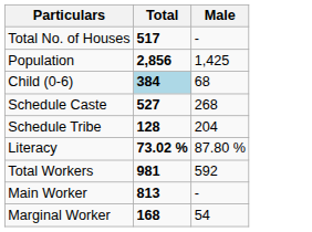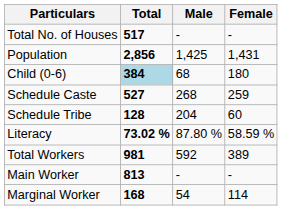+ column: Female | - | 1,431 | 180 | 259 | 60 | 58.59 % | 389 | - | 114
